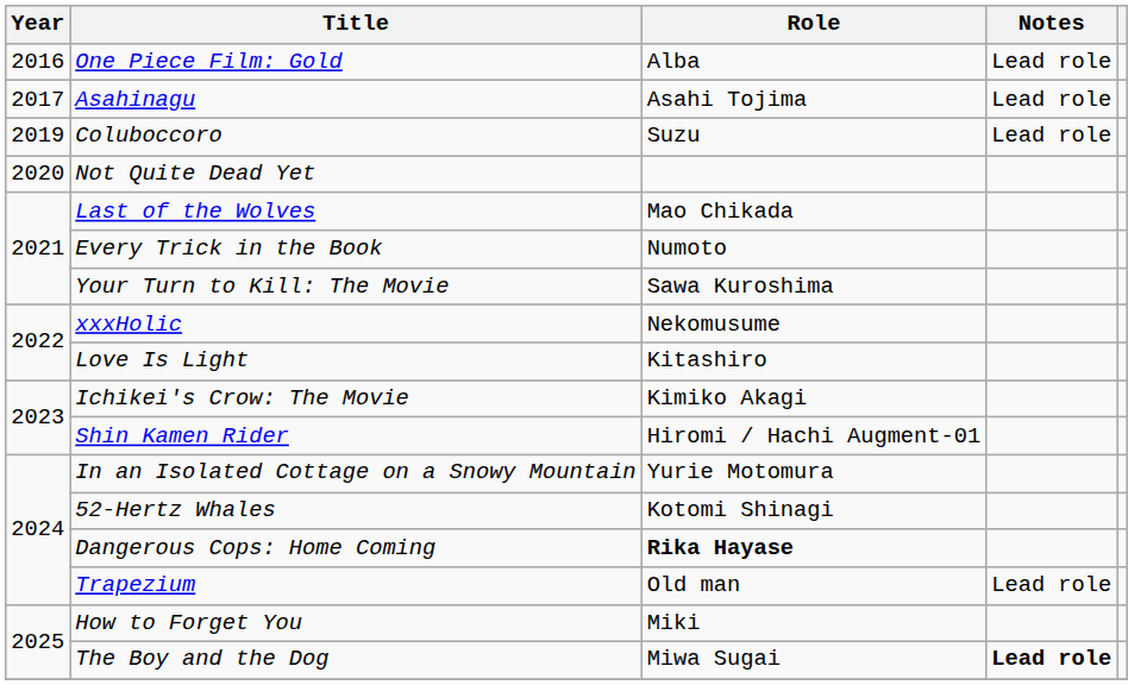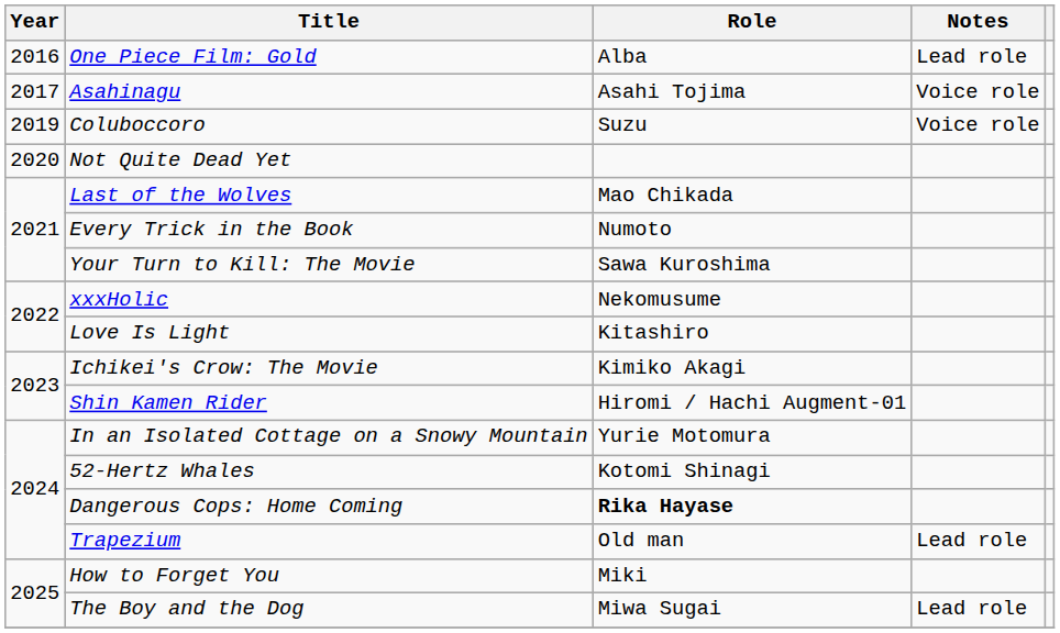Asahinagu | Notes: Lead role -> Voice role
Coluboccoro | Notes: Lead role -> Voice role
The Boy and the Dog | Notes: bold -> normal
